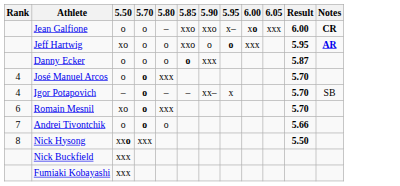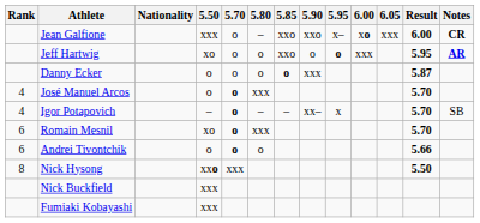+ column: Nationality
Jean Galfione | 5.50: o -> xxx
Andrei Tivontchik | Rank: 7 -> 6
